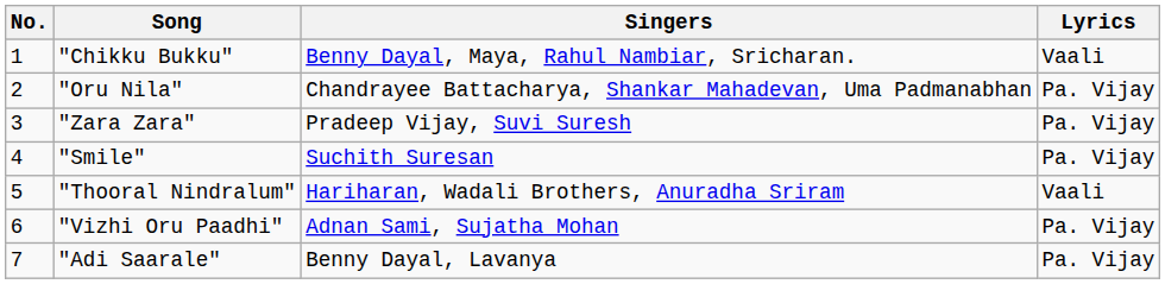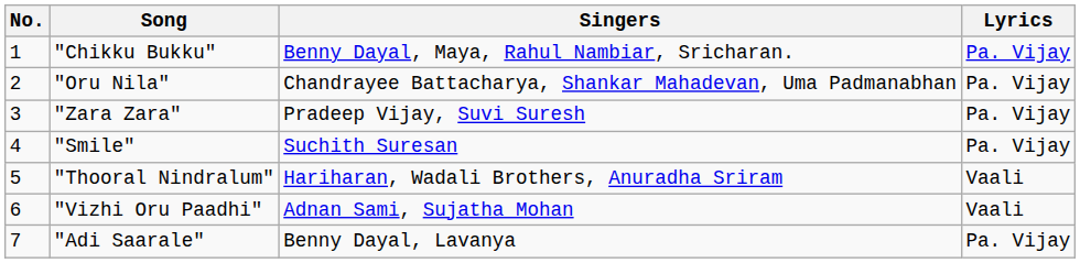"Chikku Bukku" | Lyrics: Vaali -> Pa. Vijay
"Vizhi Oru Paadhi" | Lyrics: Pa. Vijay -> Vaali
